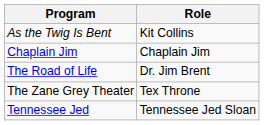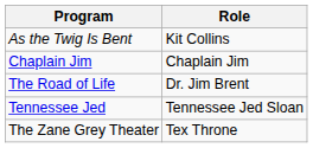rows swapped: Tennessee Jed <-> The Zane Grey Theater
